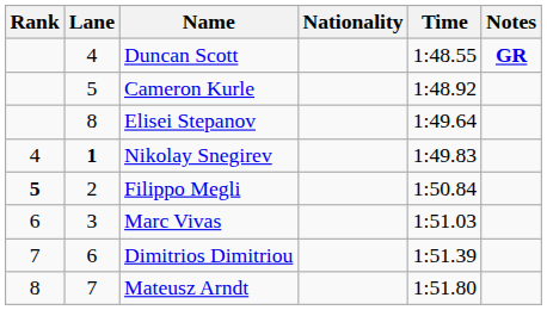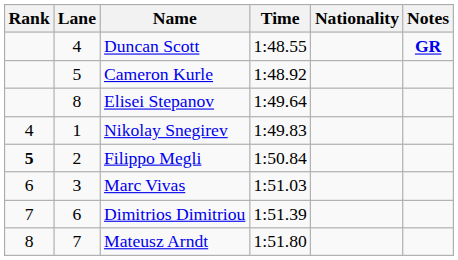columns swapped: Nationality <-> Time
Nikolay Snegirev | Lane: bold -> normal
